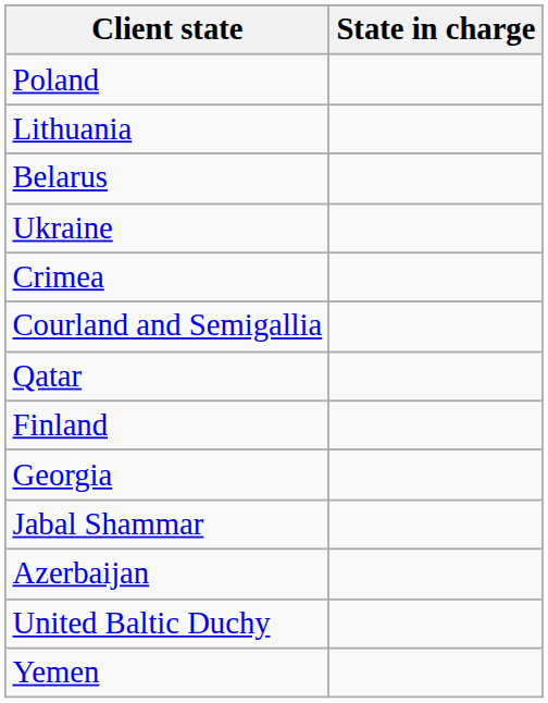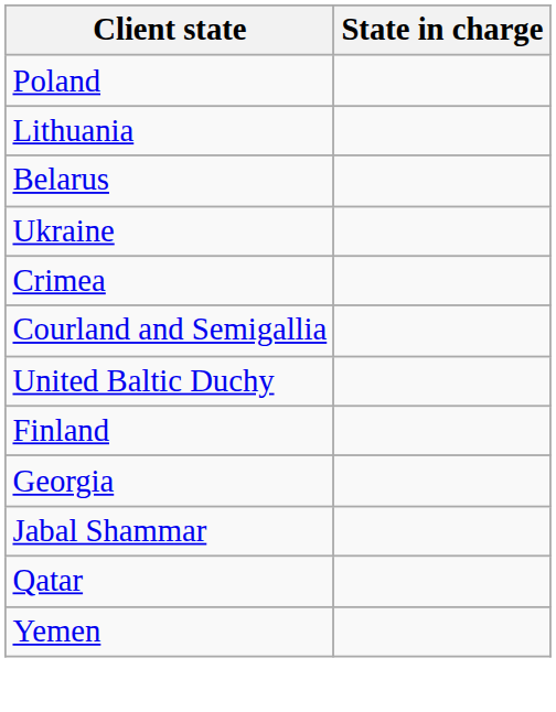rows swapped: United Baltic Duchy <-> Qatar
- row: Azerbaijan
